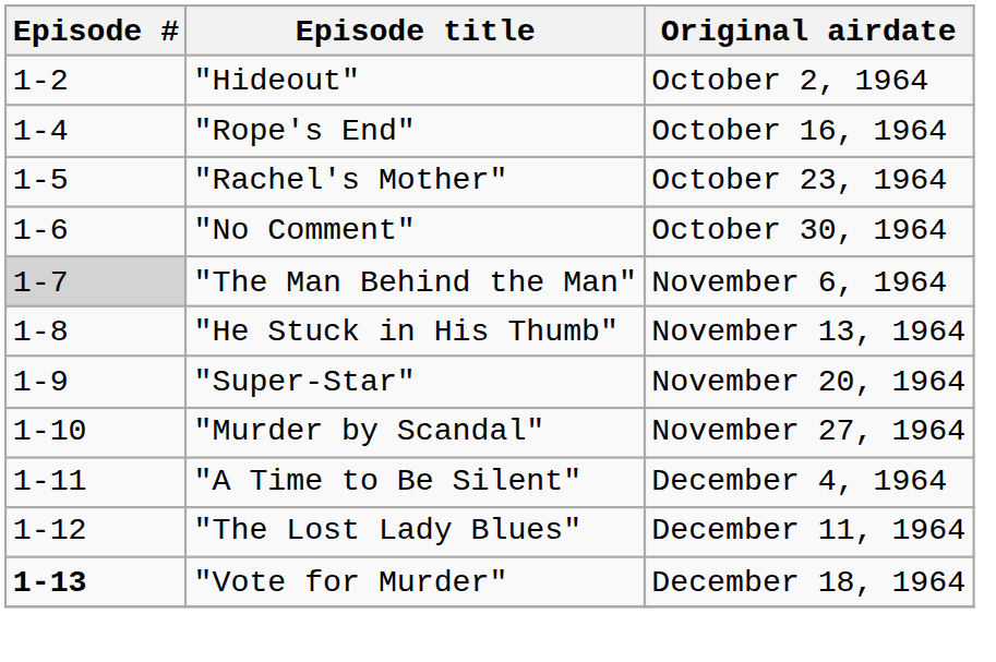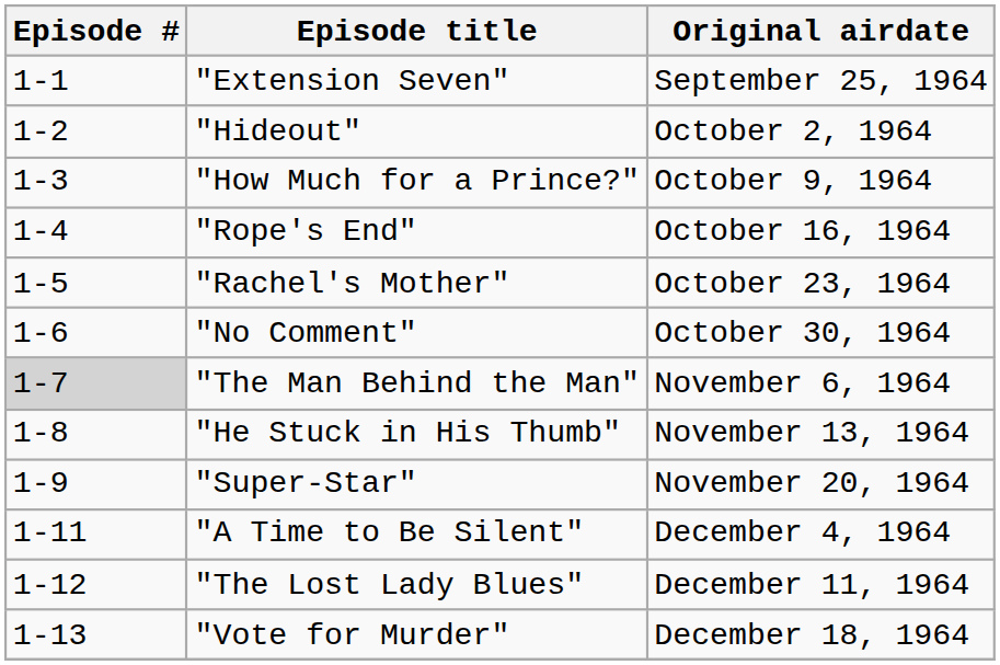+ row: 1-1 | "Extension Seven" | September 25, 1964
+ row: 1-3 | "How Much for a Prince?" | October 9, 1964
- row: 1-10 | "Murder by Scandal" | November 27, 1964
"Vote for Murder" | Episode #: bold -> normal
